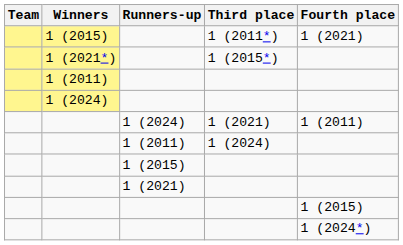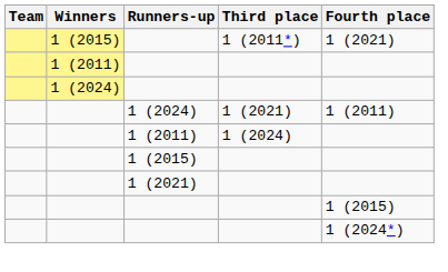- row: 1 (2021*) | 1 (2015*)
